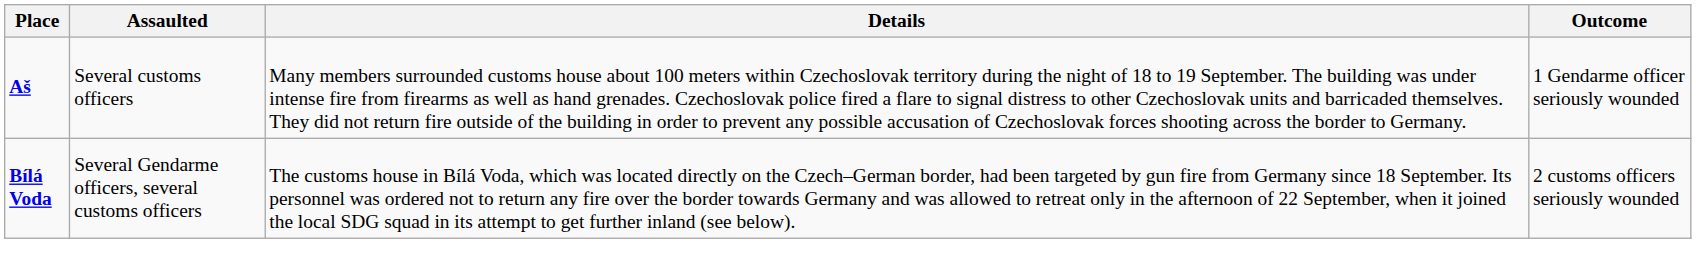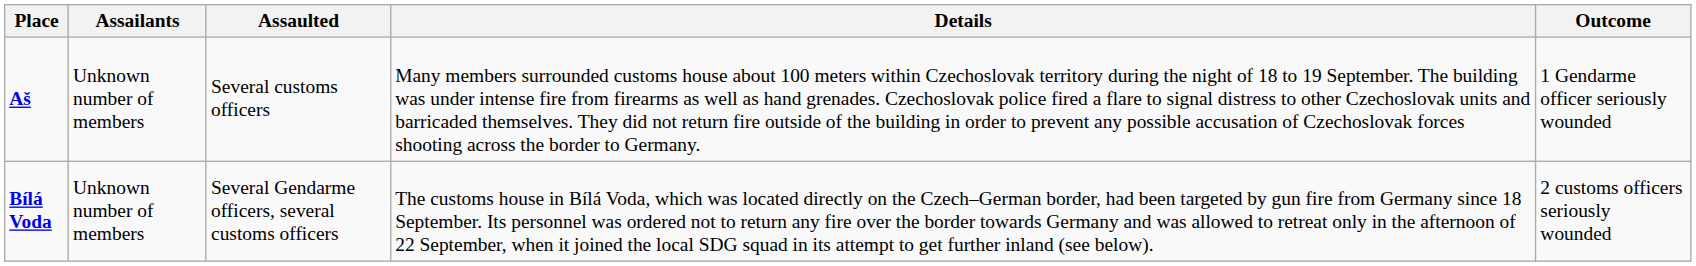+ column: Assailants | Unknown number of members | Unknown number of members
